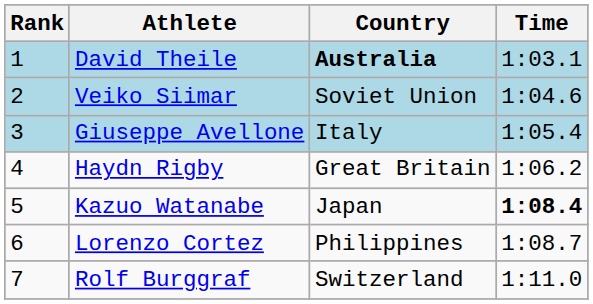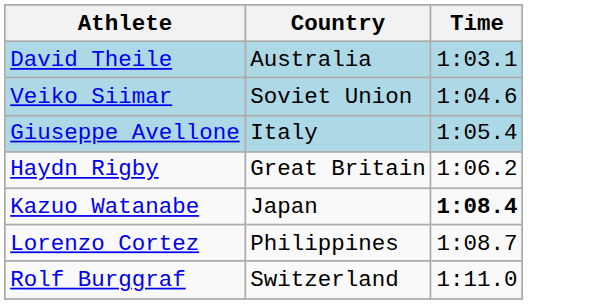- column: Rank | 1 | 2 | 3 | 4 | 5 | 6 | 7
David Theile | Country: bold -> normal
